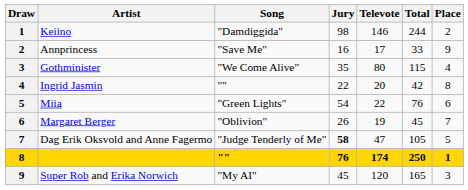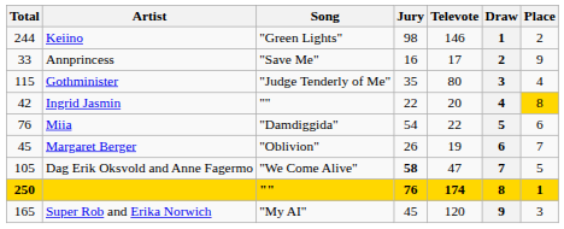columns swapped: Draw <-> Total
Keiino | Song: "Damdiggida" -> "Green Lights"
Gothminister | Song: "We Come Alive" -> "Judge Tenderly of Me"
Ingrid Jasmin | Place: no background -> gold background
Miia | Song: "Green Lights" -> "Damdiggida"
Dag Erik Oksvold and Anne Fagermo | Song: "Judge Tenderly of Me" -> "We Come Alive"
